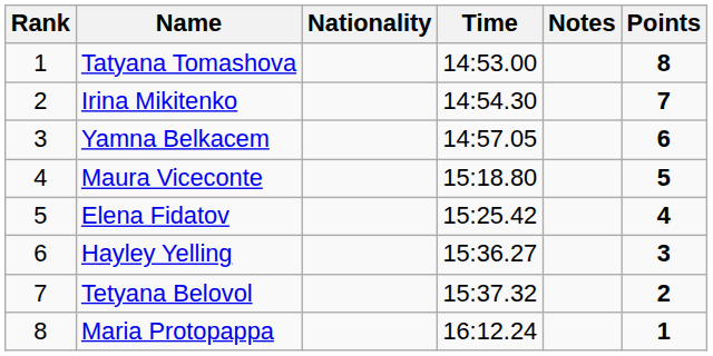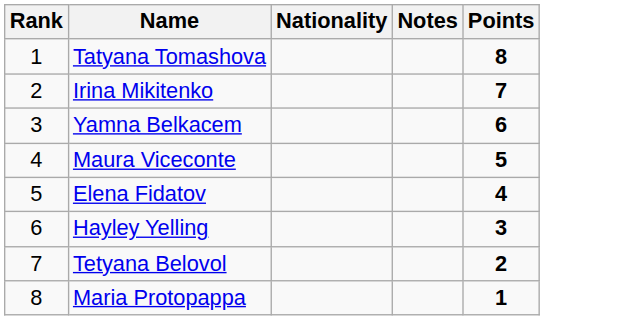- column: Time | 14:53.00 | 14:54.30 | 14:57.05 | 15:18.80 | 15:25.42 | 15:36.27 | 15:37.32 | 16:12.24
